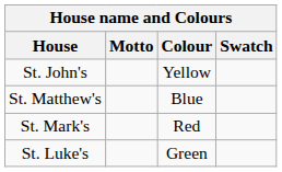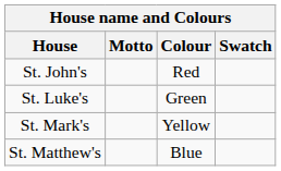St. John's | Colour: Yellow -> Red
rows swapped: St. Matthew's <-> St. Luke's
St. Mark's | Colour: Red -> Yellow
